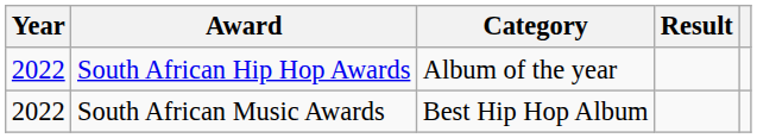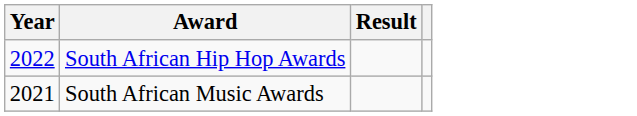- column: Category | Album of the year | Best Hip Hop Album
South African Music Awards | Year: 2022 -> 2021
